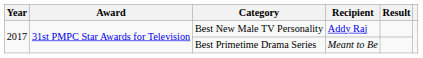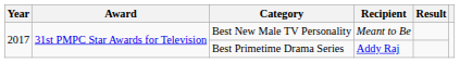Best New Male TV Personality | Recipient: Addy Raj -> Meant to Be
Best Primetime Drama Series | Recipient: Meant to Be -> Addy Raj
